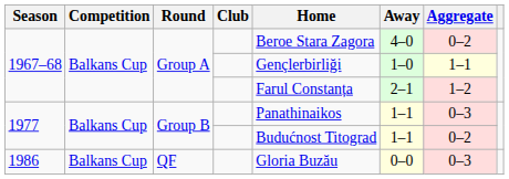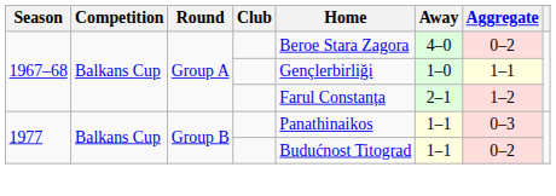- row: 1986 | Balkans Cup | QF | Gloria Buzău | 0–0 | 0–3
